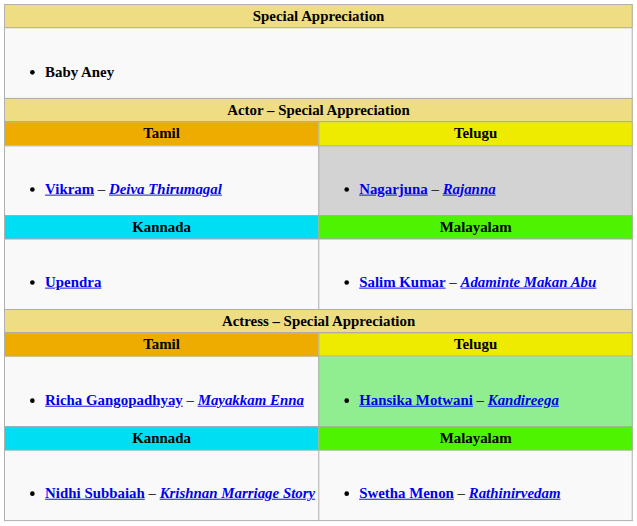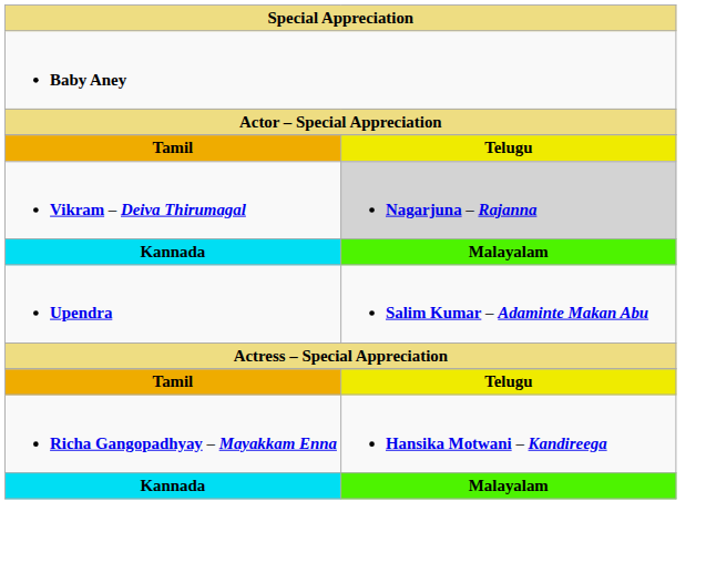Richa Gangopadhyay – Mayakkam Enna | column 2: lightgreen background -> no background
- row: Nidhi Subbaiah – Krishnan Marriage Story | Swetha Menon – Rathinirvedam
